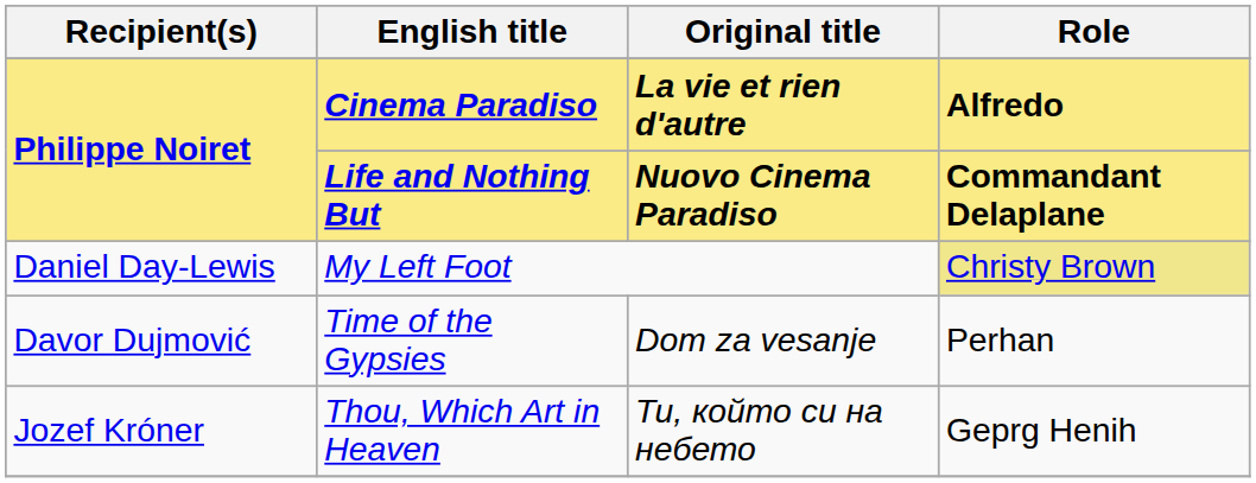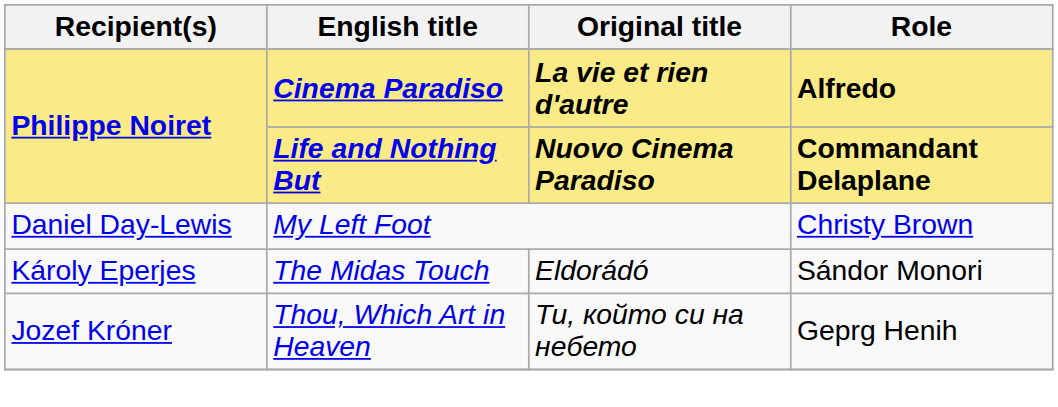My Left Foot | Role: khaki background -> no background
- row: Davor Dujmović | Time of the Gypsies | Dom za vesanje | Perhan
+ row: Károly Eperjes | The Midas Touch | Eldorádó | Sándor Monori
